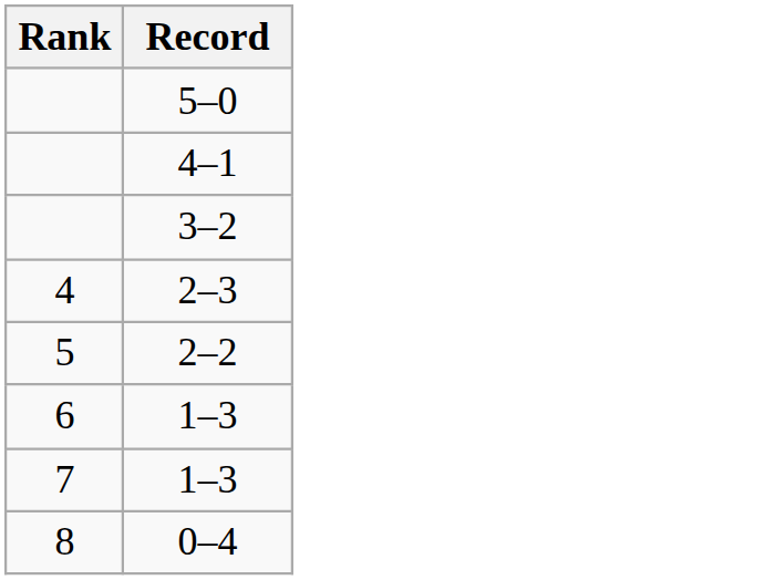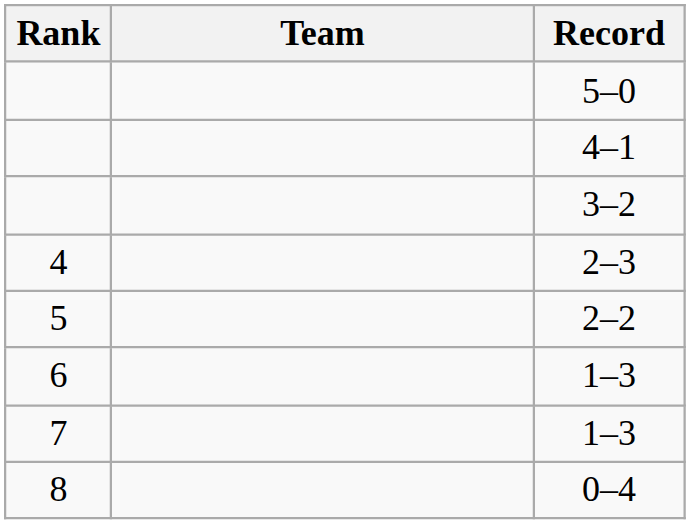+ column: Team
